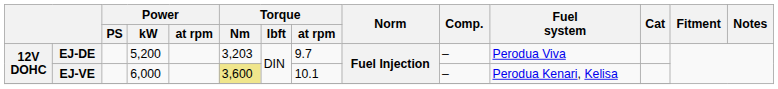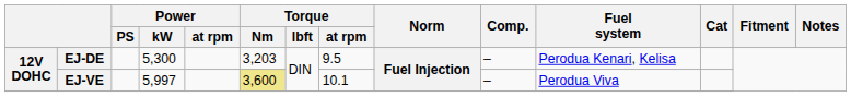EJ-DE | Power / kW: 5,200 -> 5,300
EJ-DE | Torque / at rpm: 9.7 -> 9.5
EJ-DE | Fuel system: Perodua Viva -> Perodua Kenari, Kelisa
EJ-VE | Power / kW: 6,000 -> 5,997
EJ-VE | Fuel system: Perodua Kenari, Kelisa -> Perodua Viva
